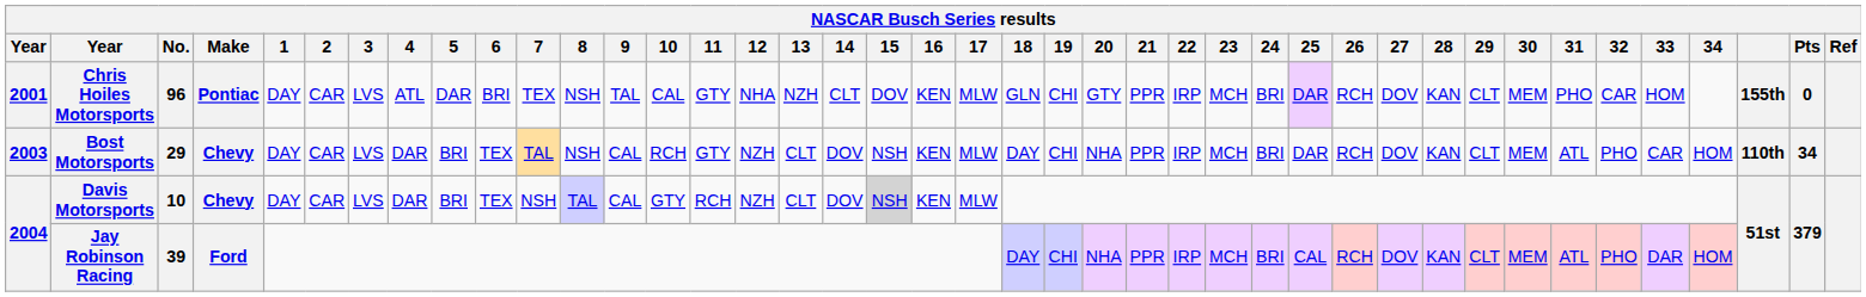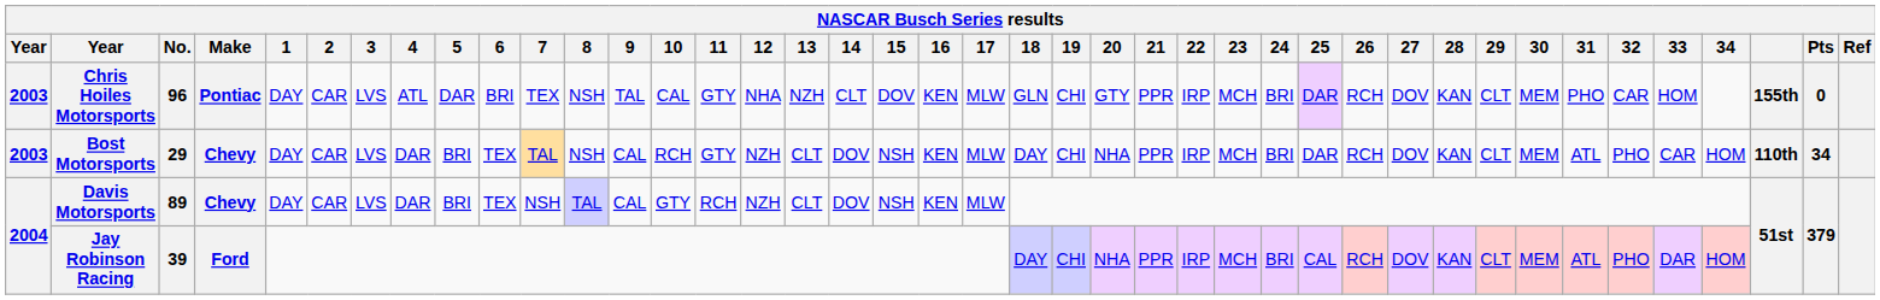Chris Hoiles Motorsports | column 1: 2001 -> 2003
Davis Motorsports | No.: 10 -> 89
Davis Motorsports | 15: lightgrey background -> no background
